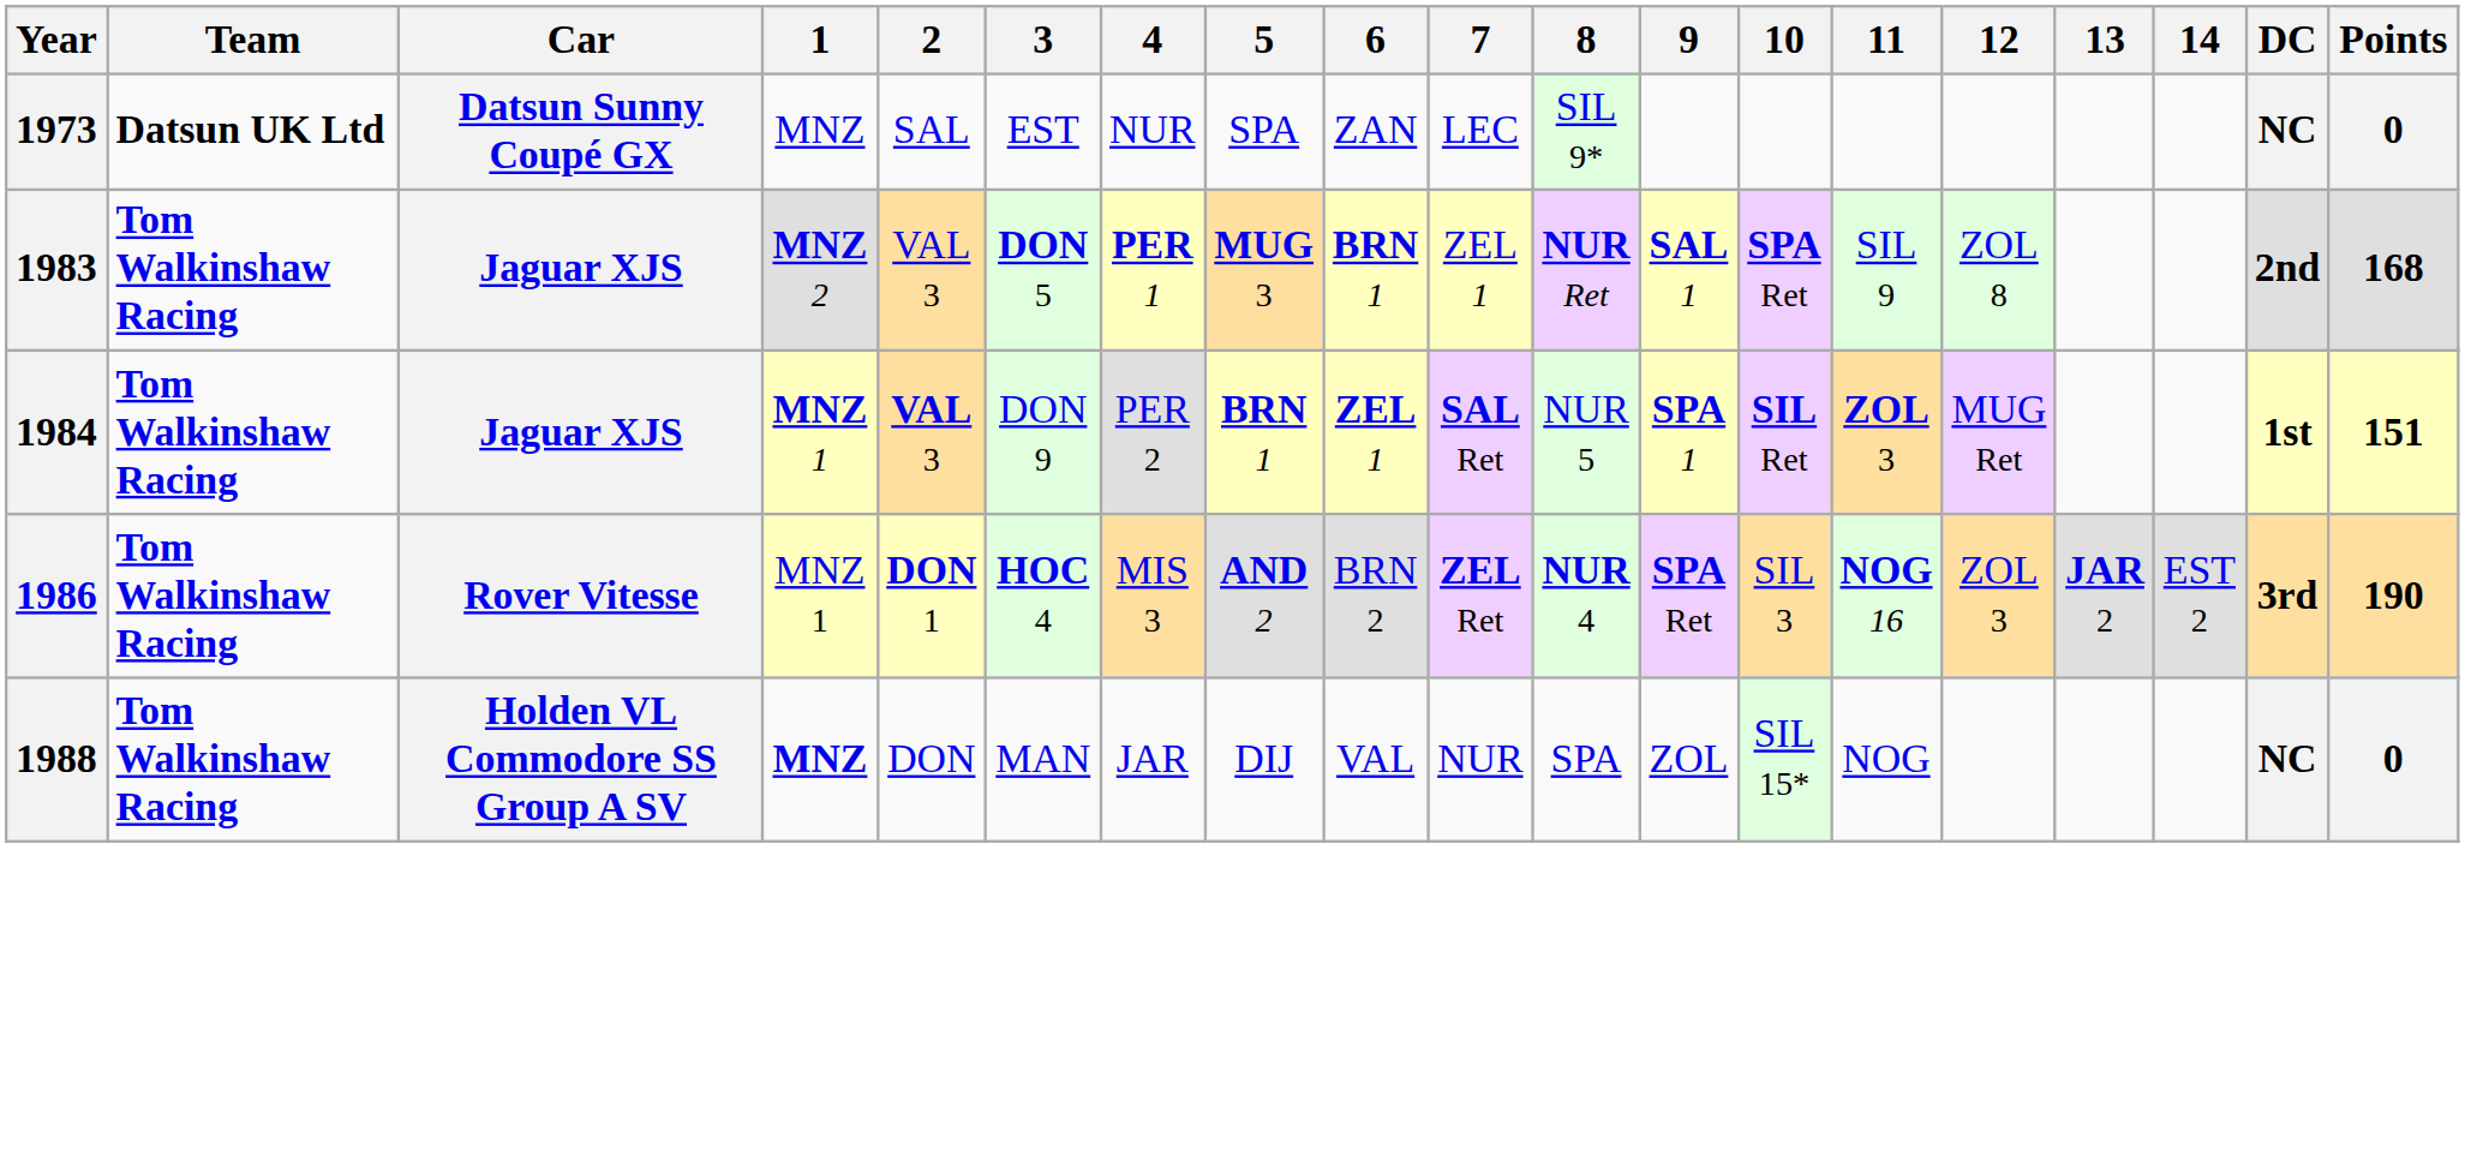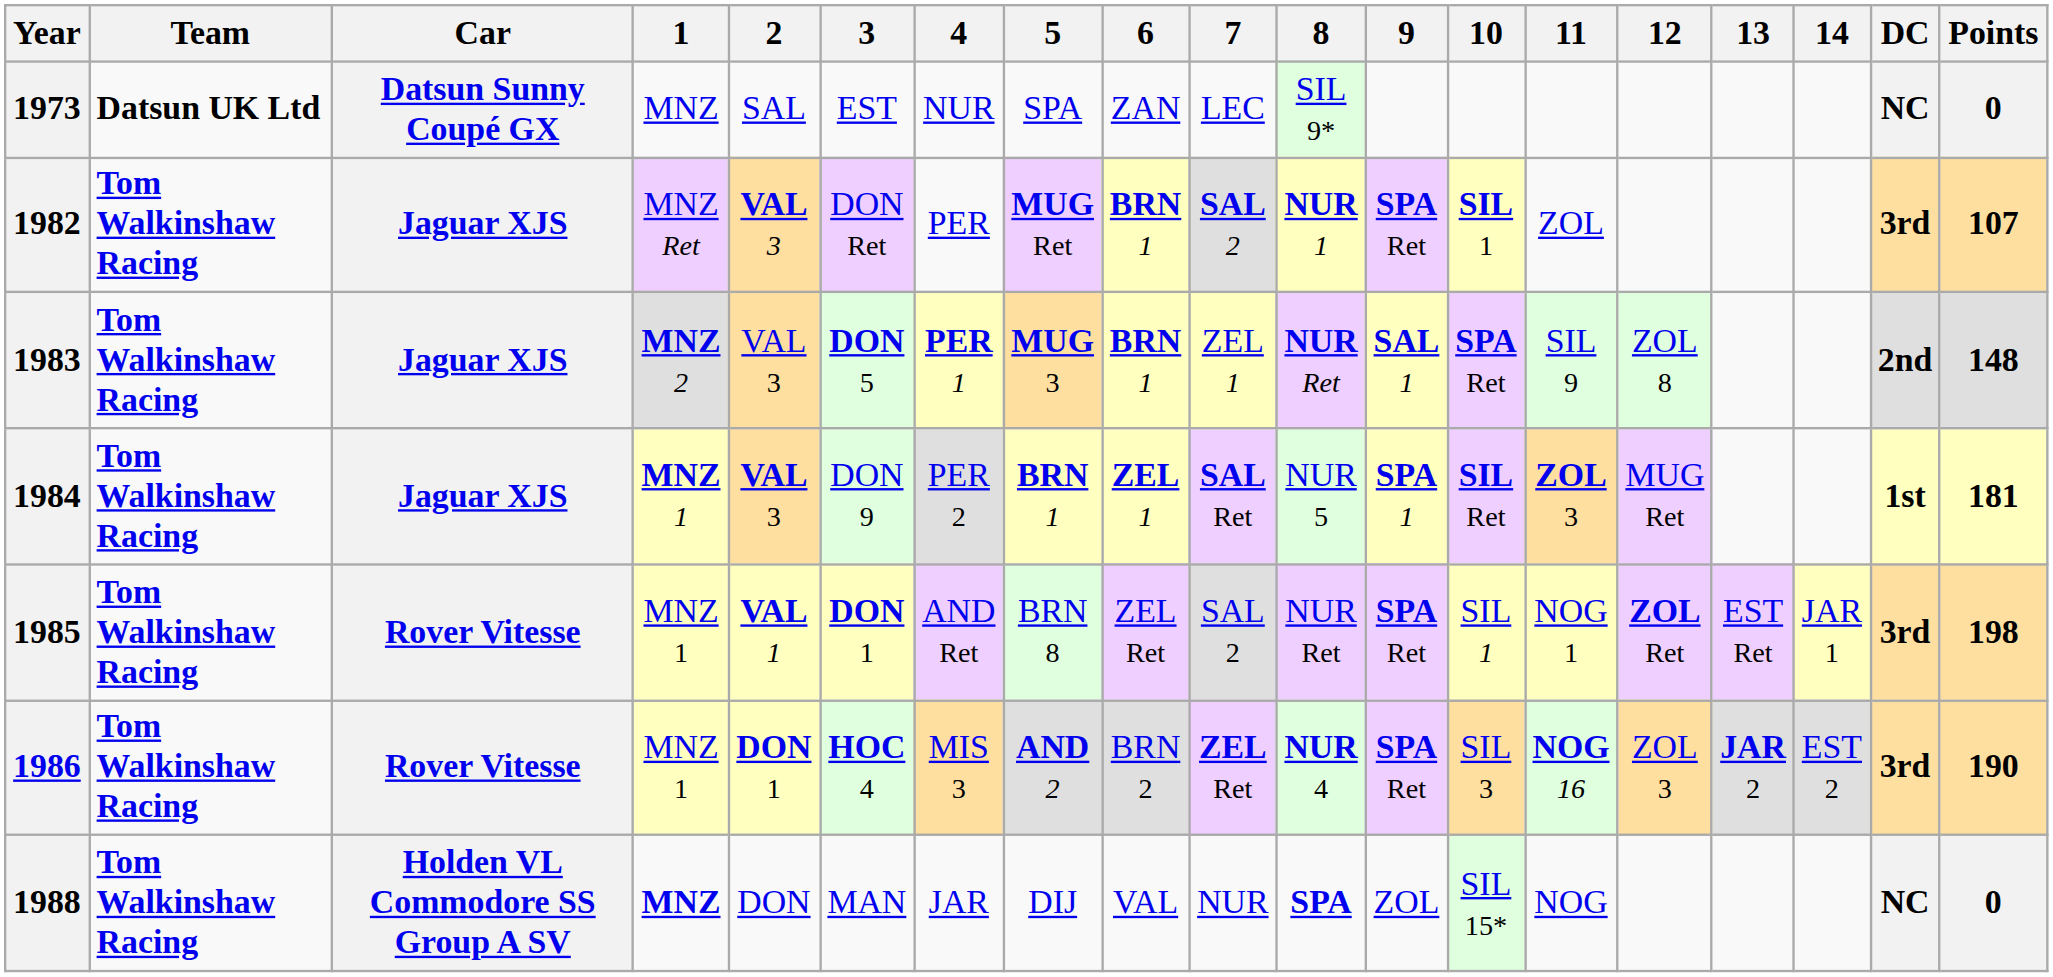+ row: 1982 | Tom Walkinshaw Racing | Jaguar XJS | MNZ Ret | VAL 3 | DON Ret | PER | MUG Ret | BRN 1 | SAL 2 | NUR 1 | SPA Ret | SIL 1 | ZOL | 3rd | 107
1983 | Points: 168 -> 148
1984 | Points: 151 -> 181
+ row: 1985 | Tom Walkinshaw Racing | Rover Vitesse | MNZ 1 | VAL 1 | DON 1 | AND Ret | BRN 8 | ZEL Ret | SAL 2 | NUR Ret | SPA Ret | SIL 1 | NOG 1 | ZOL Ret | EST Ret | JAR 1 | 3rd | 198
1988 | 8: normal -> bold
